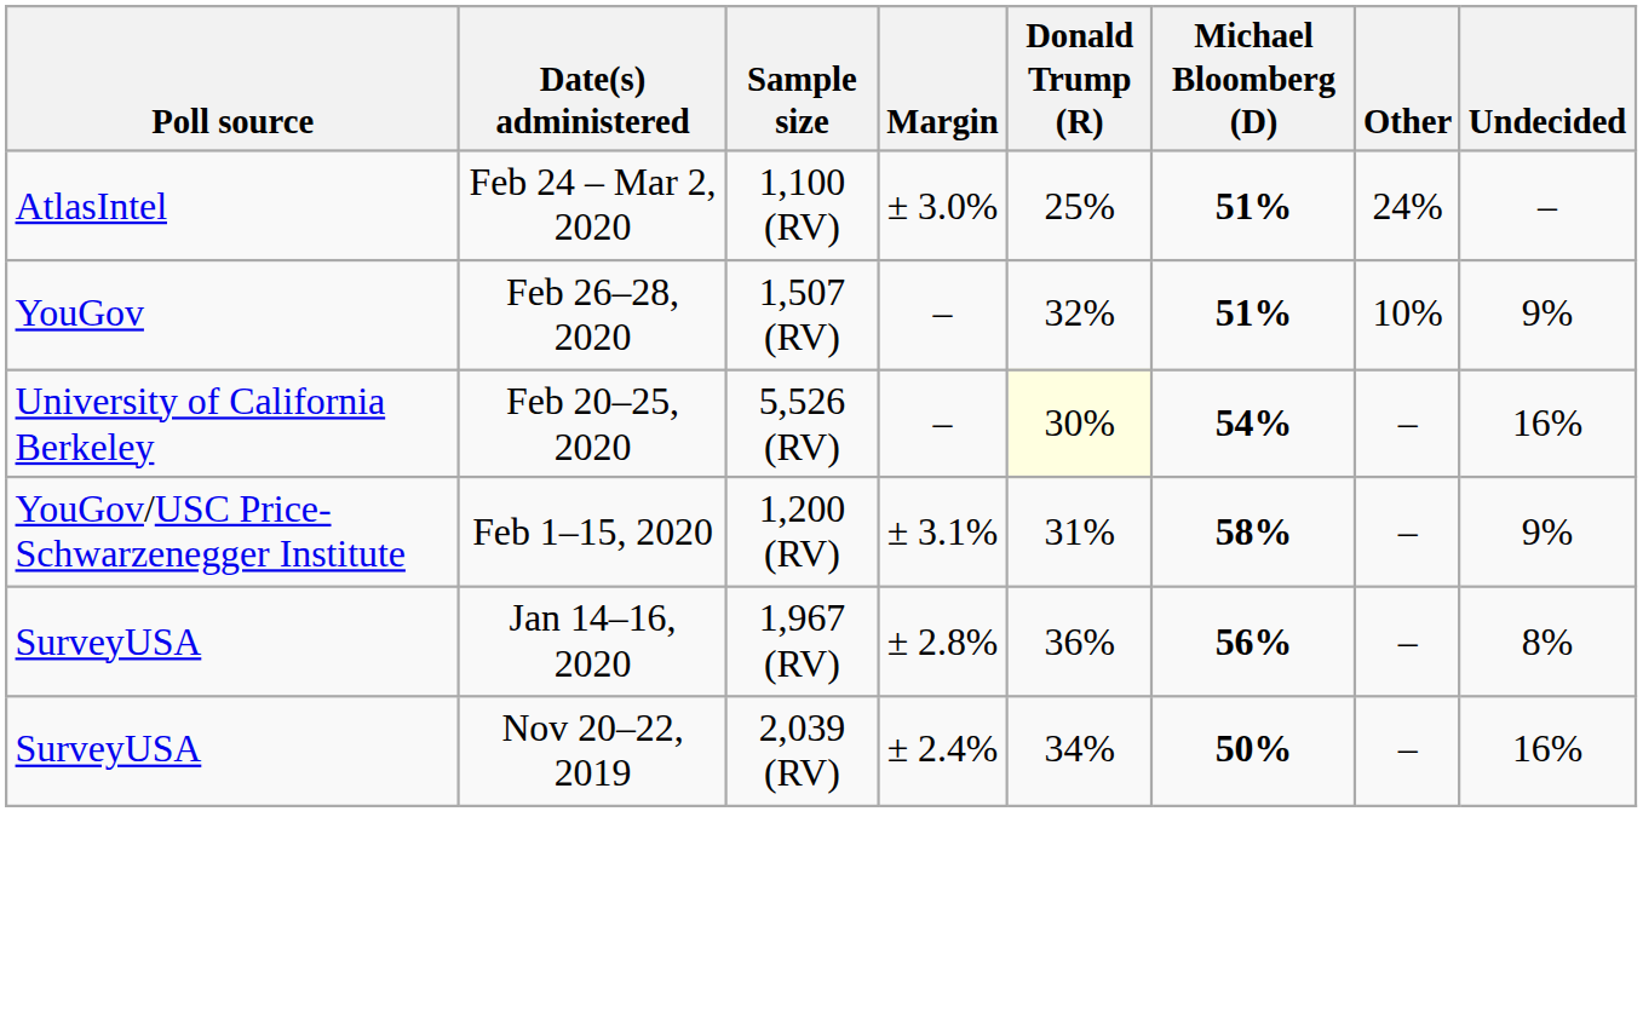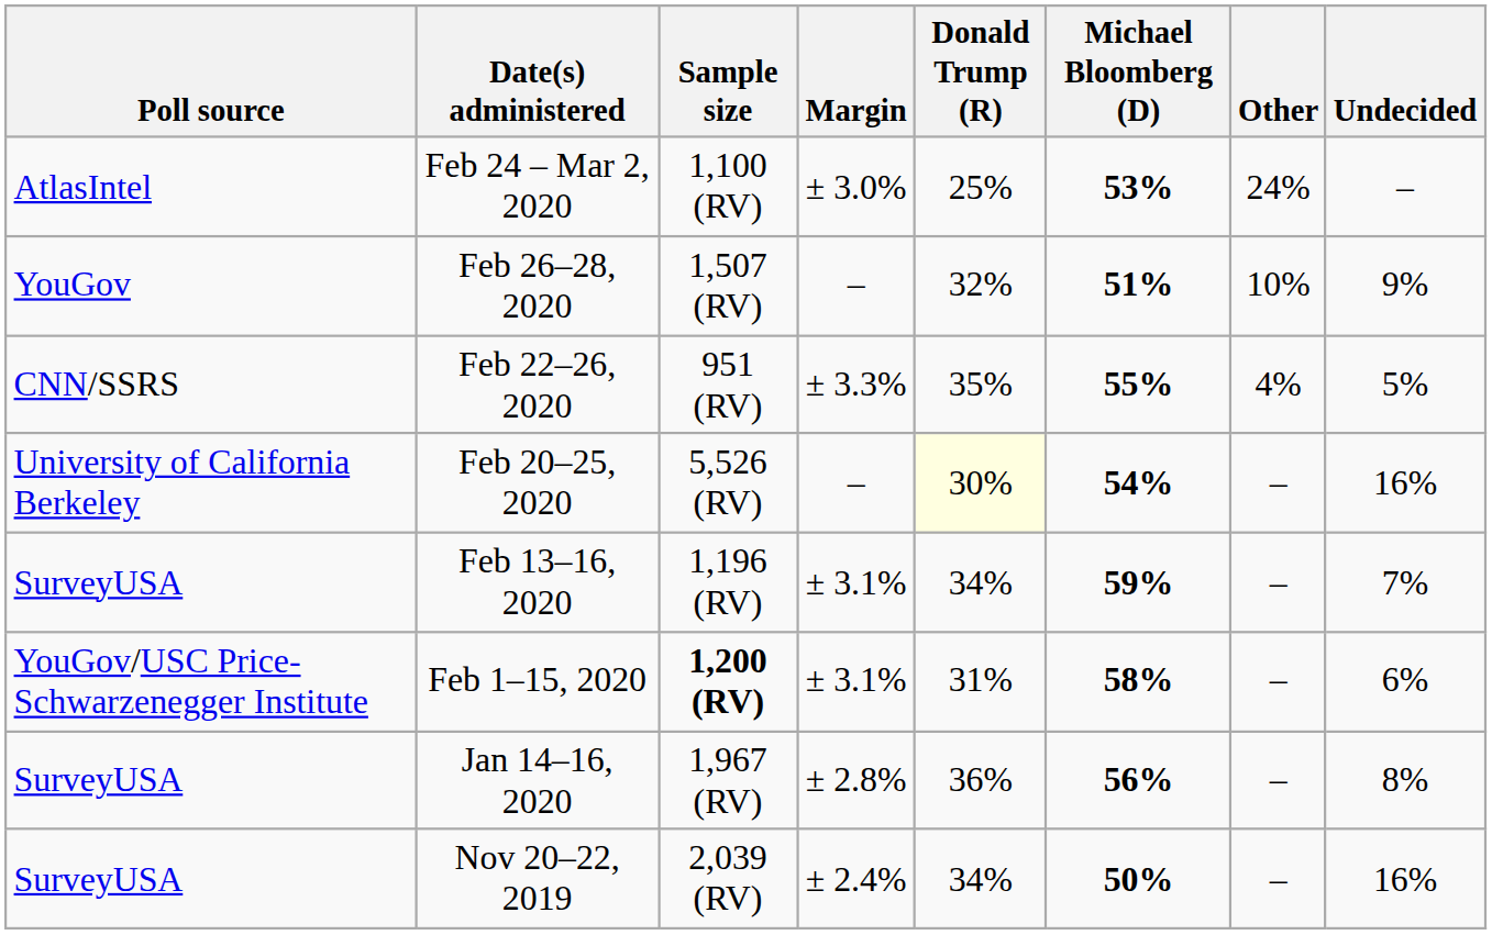Feb 24 – Mar 2, 2020 | Michael Bloomberg (D): 51% -> 53%
+ row: CNN/SSRS | Feb 22–26, 2020 | 951 (RV) | ± 3.3% | 35% | 55% | 4% | 5%
+ row: SurveyUSA | Feb 13–16, 2020 | 1,196 (RV) | ± 3.1% | 34% | 59% | – | 7%
Feb 1–15, 2020 | Sample size: normal -> bold
Feb 1–15, 2020 | Undecided: 9% -> 6%
